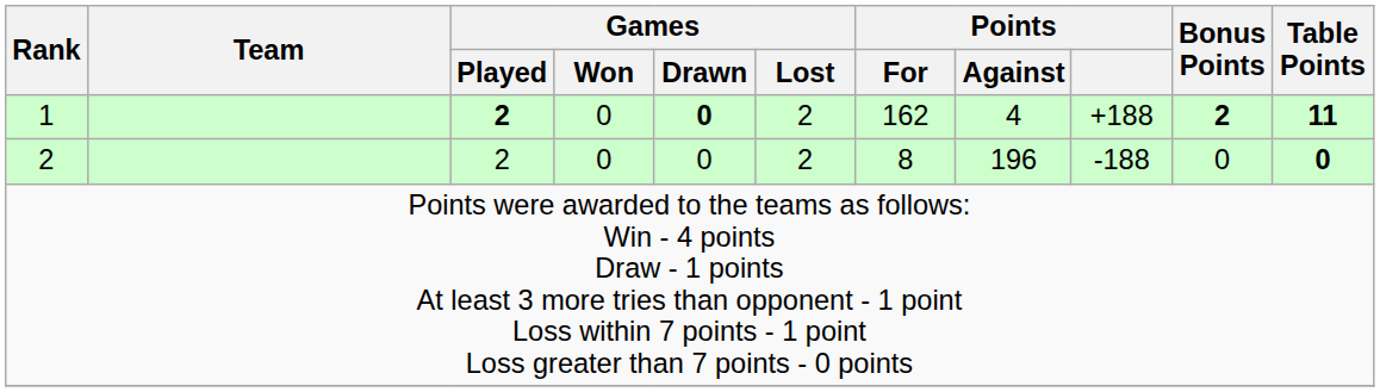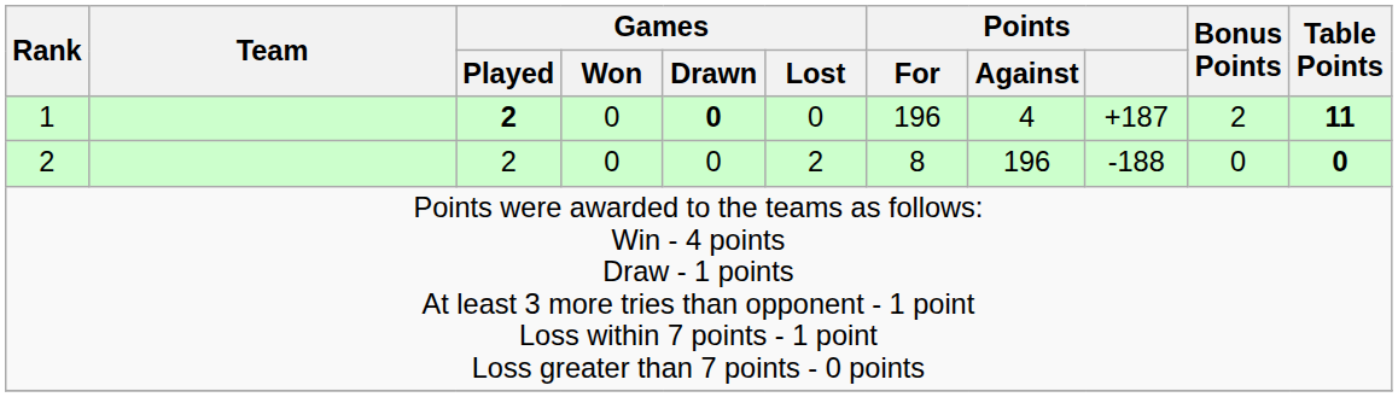1 | Games / Lost: 2 -> 0
1 | Points / For: 162 -> 196
1 | Points: +188 -> +187
1 | Bonus Points: bold -> normal
